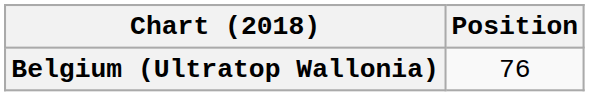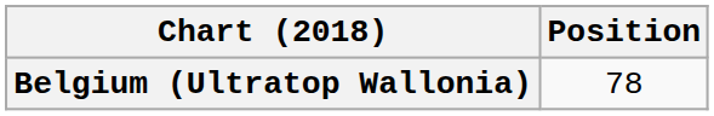Belgium (Ultratop Wallonia) | Position: 76 -> 78
